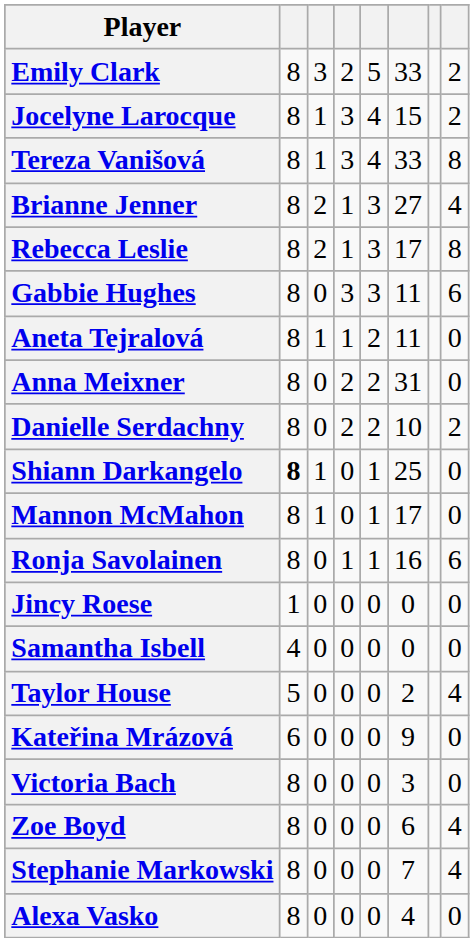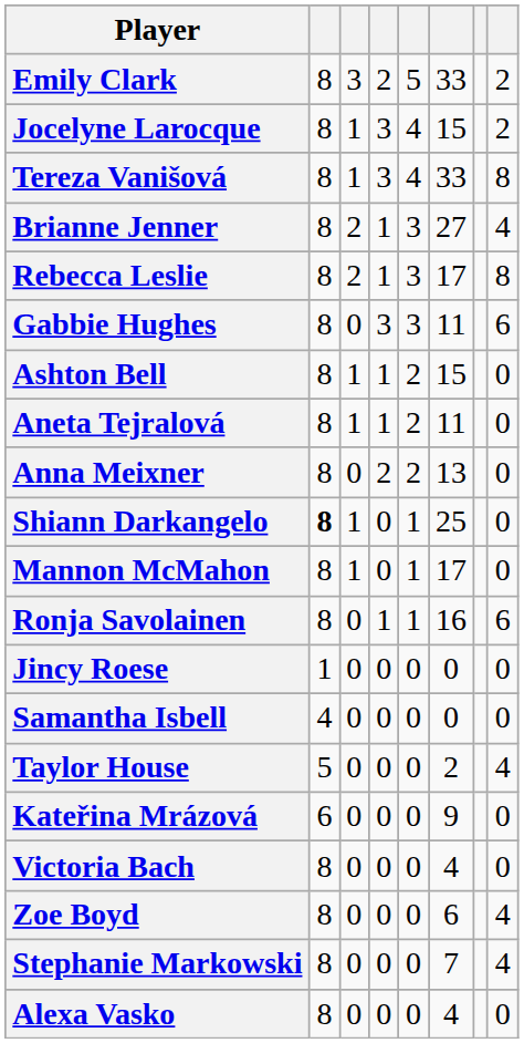+ row: Ashton Bell | 8 | 1 | 1 | 2 | 15 | 0
Anna Meixner | column 6: 31 -> 13
- row: Danielle Serdachny | 8 | 0 | 2 | 2 | 10 | 2
Victoria Bach | column 6: 3 -> 4
